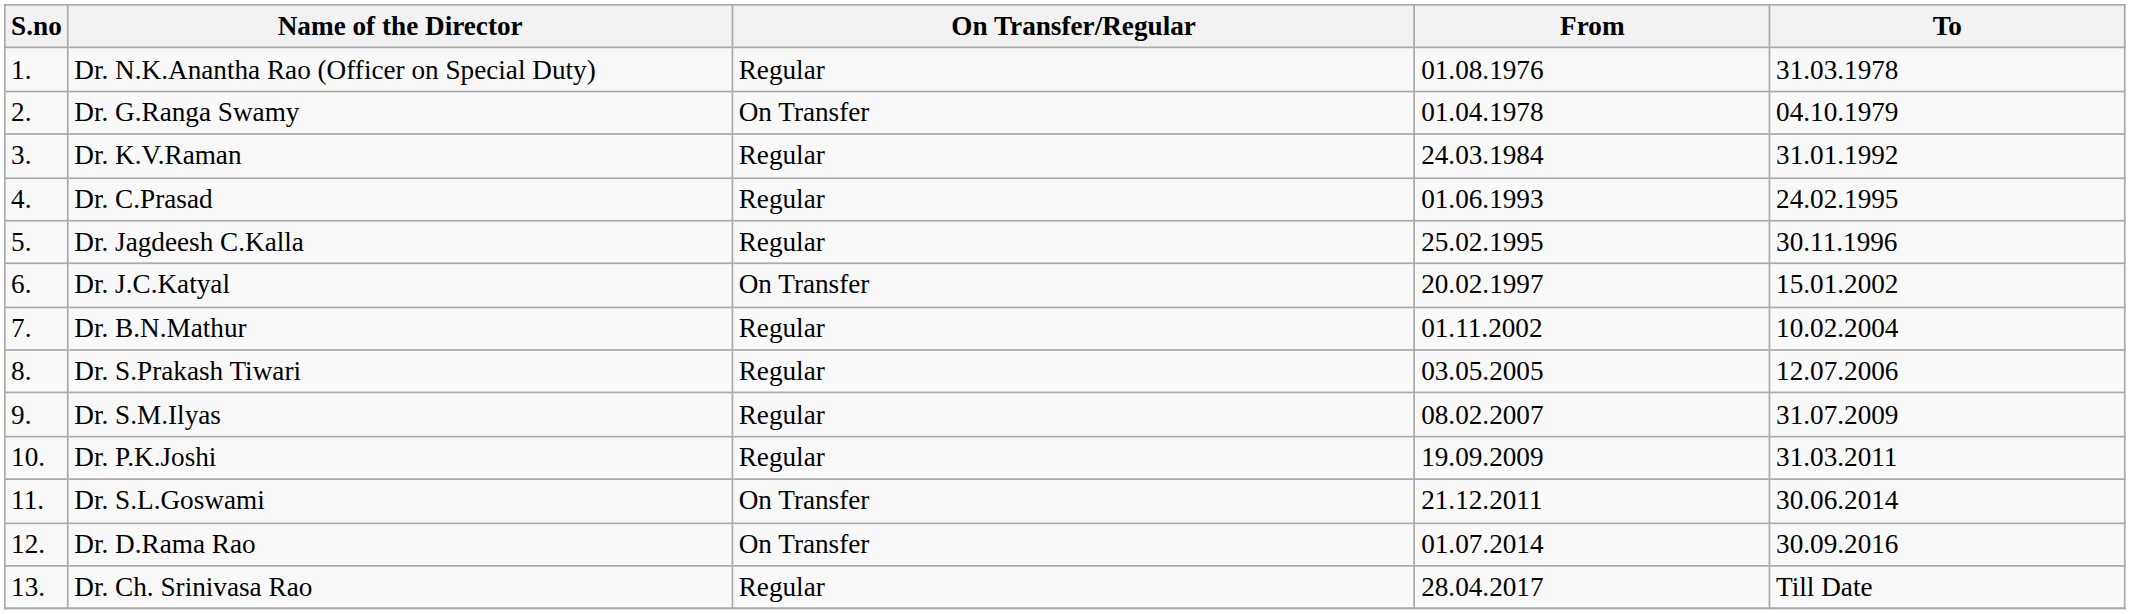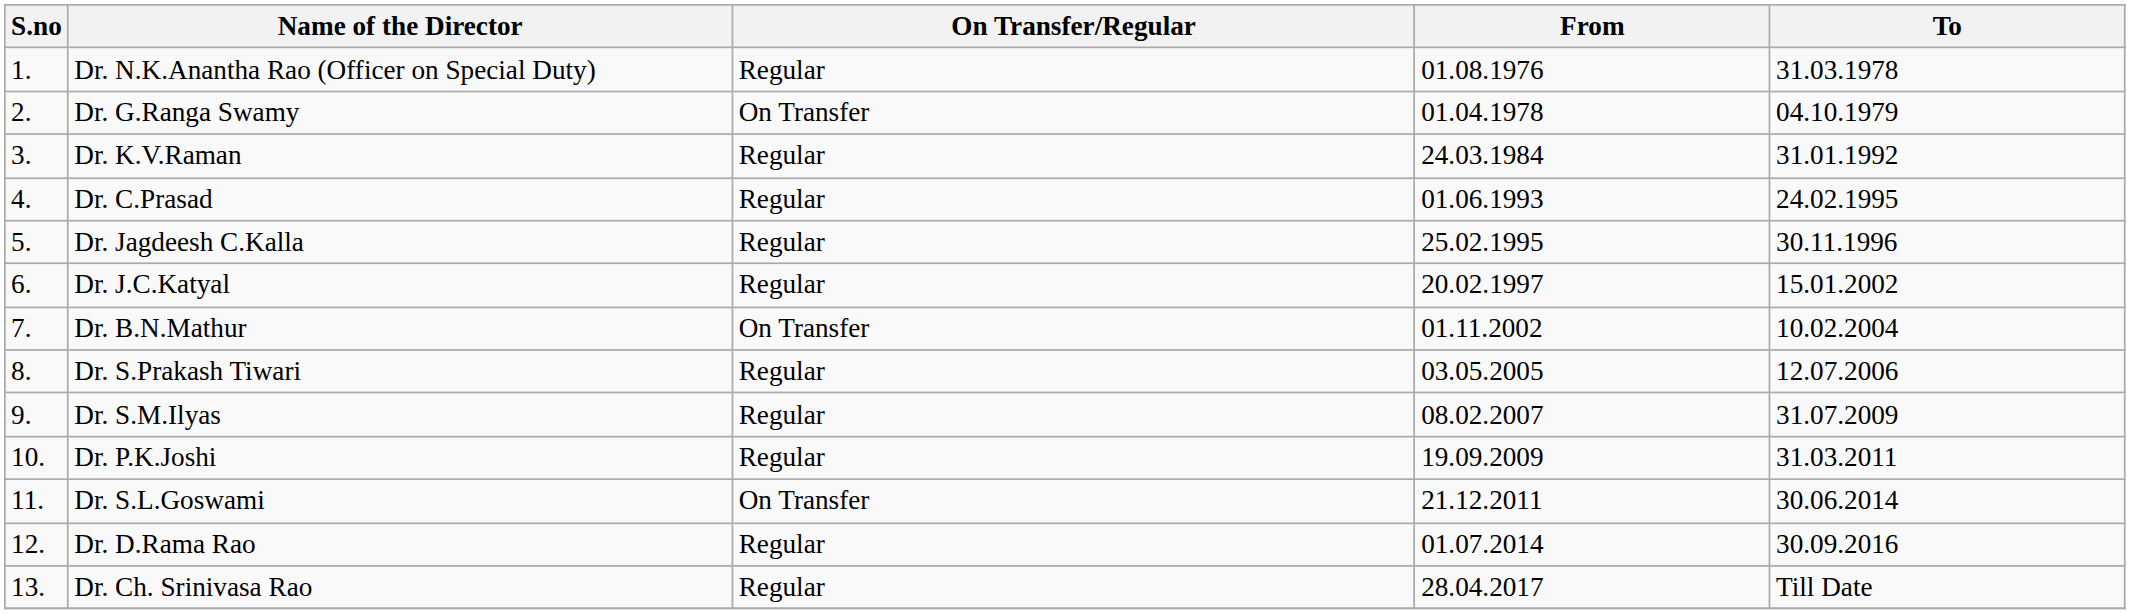Dr. J.C.Katyal | On Transfer/Regular: On Transfer -> Regular
Dr. B.N.Mathur | On Transfer/Regular: Regular -> On Transfer
Dr. D.Rama Rao | On Transfer/Regular: On Transfer -> Regular
